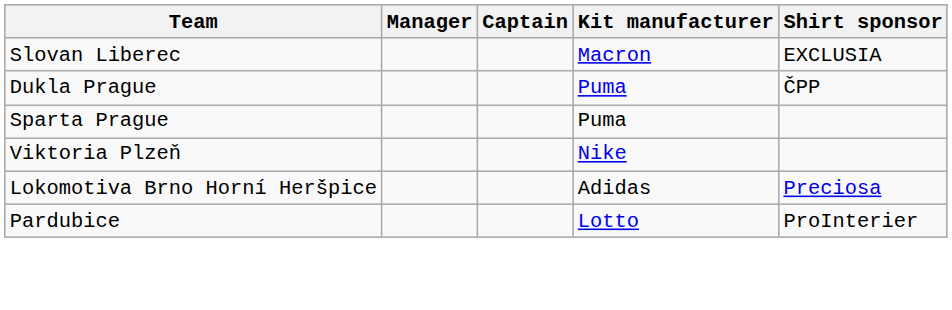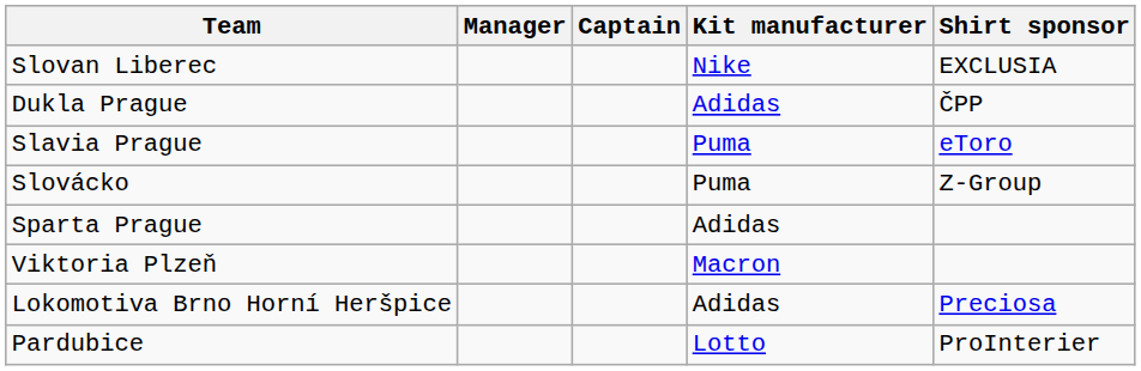Slovan Liberec | Kit manufacturer: Macron -> Nike
Dukla Prague | Kit manufacturer: Puma -> Adidas
+ row: Slavia Prague | Puma | eToro
+ row: Slovácko | Puma | Z-Group
Sparta Prague | Kit manufacturer: Puma -> Adidas
Viktoria Plzeň | Kit manufacturer: Nike -> Macron
